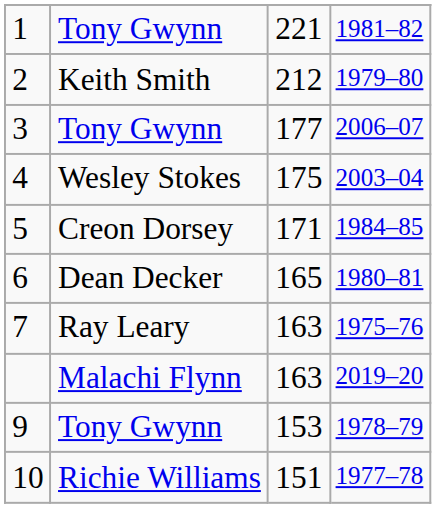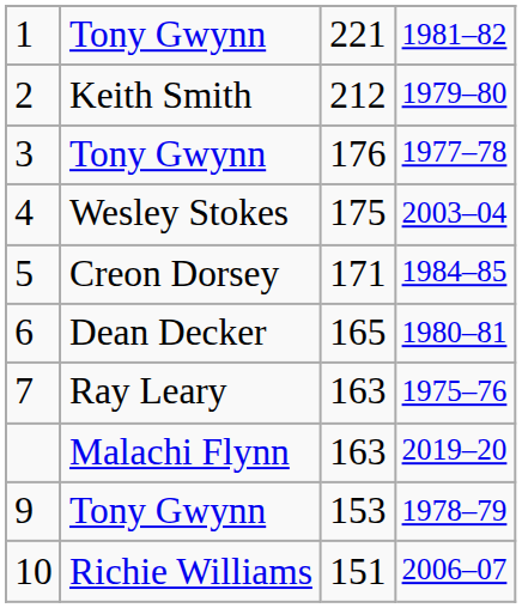3 | column 3: 177 -> 176
3 | column 4: 2006–07 -> 1977–78
10 | column 4: 1977–78 -> 2006–07
